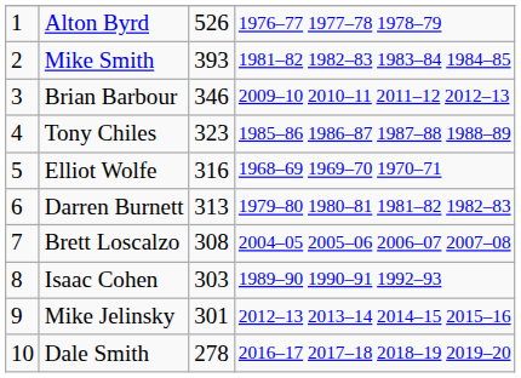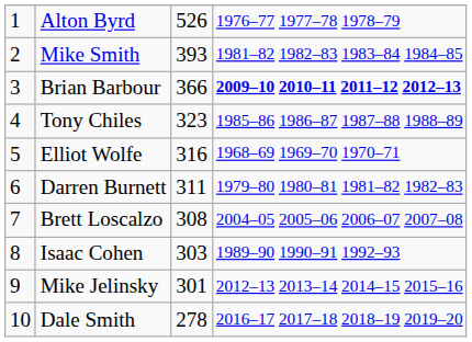Brian Barbour | column 3: 346 -> 366
Brian Barbour | column 4: normal -> bold
Darren Burnett | column 3: 313 -> 311
